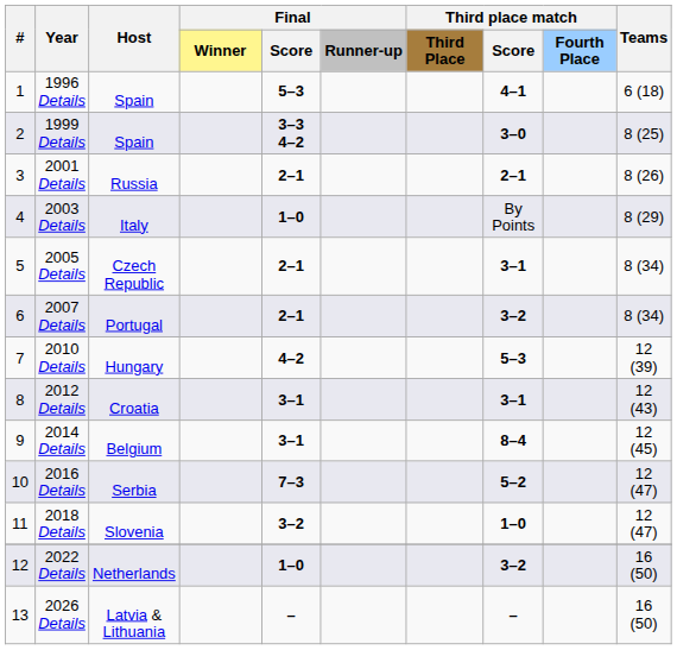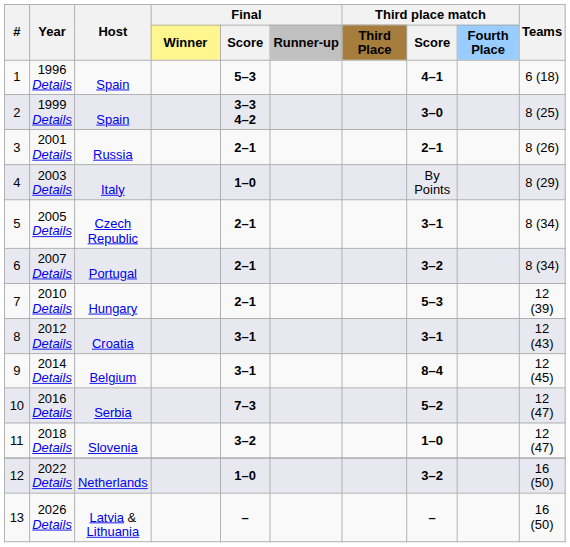2010 Details | Final / Score: 4–2 -> 2–1
